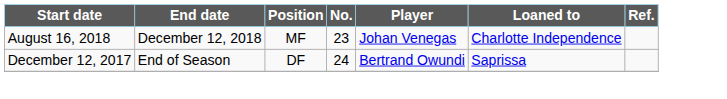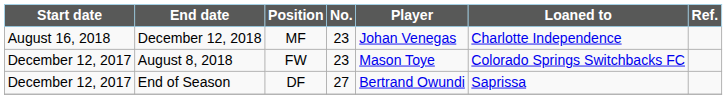+ row: December 12, 2017 | August 8, 2018 | FW | 23 | Mason Toye | Colorado Springs Switchbacks FC
End of Season | No.: 24 -> 27
